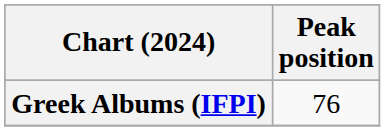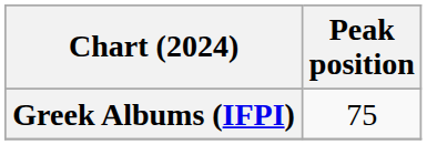Greek Albums (IFPI) | Peak position: 76 -> 75
